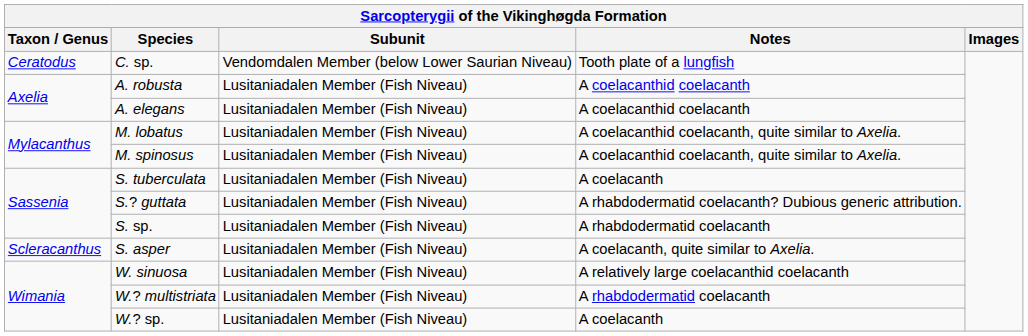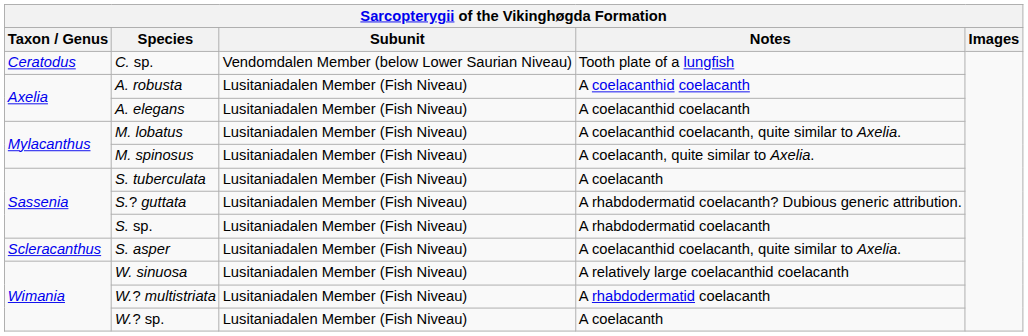M. spinosus | Notes: A coelacanthid coelacanth, quite similar to Axelia. -> A coelacanth, quite similar to Axelia.
S. asper | Notes: A coelacanth, quite similar to Axelia. -> A coelacanthid coelacanth, quite similar to Axelia.
